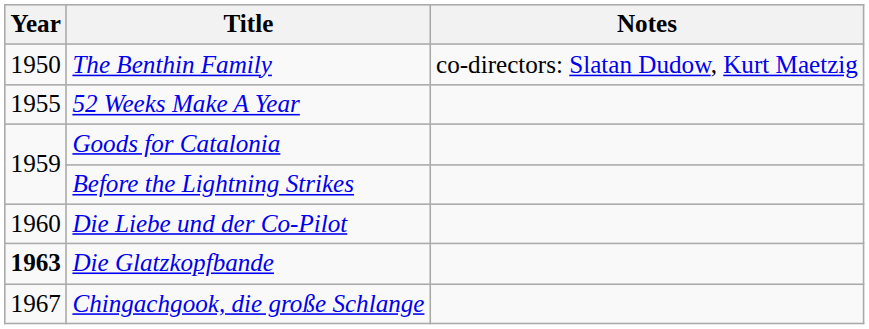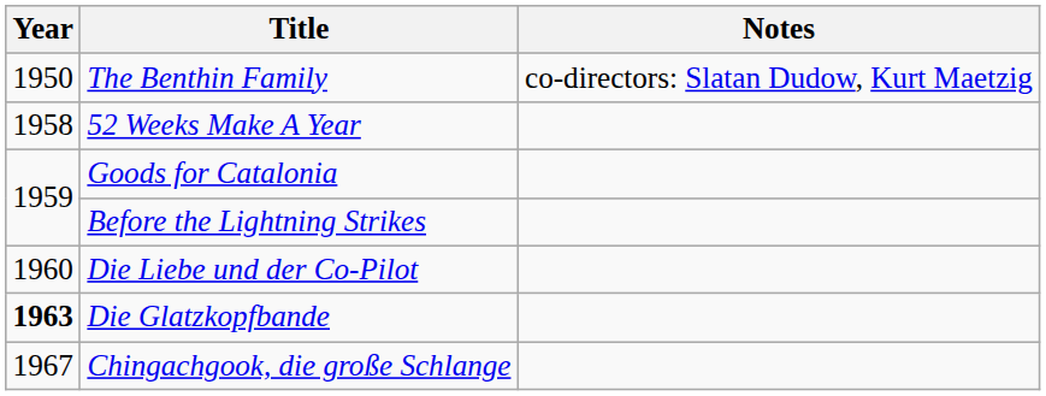52 Weeks Make A Year | Year: 1955 -> 1958
